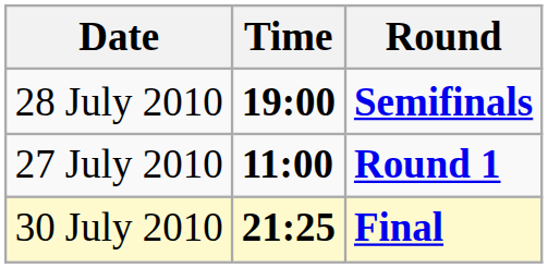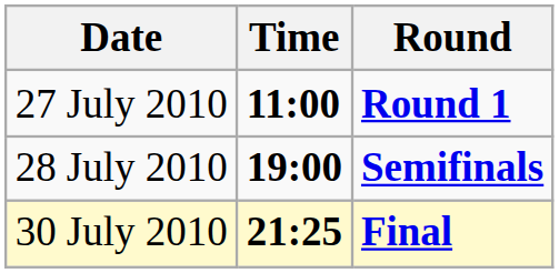rows swapped: 27 July 2010 <-> 28 July 2010
